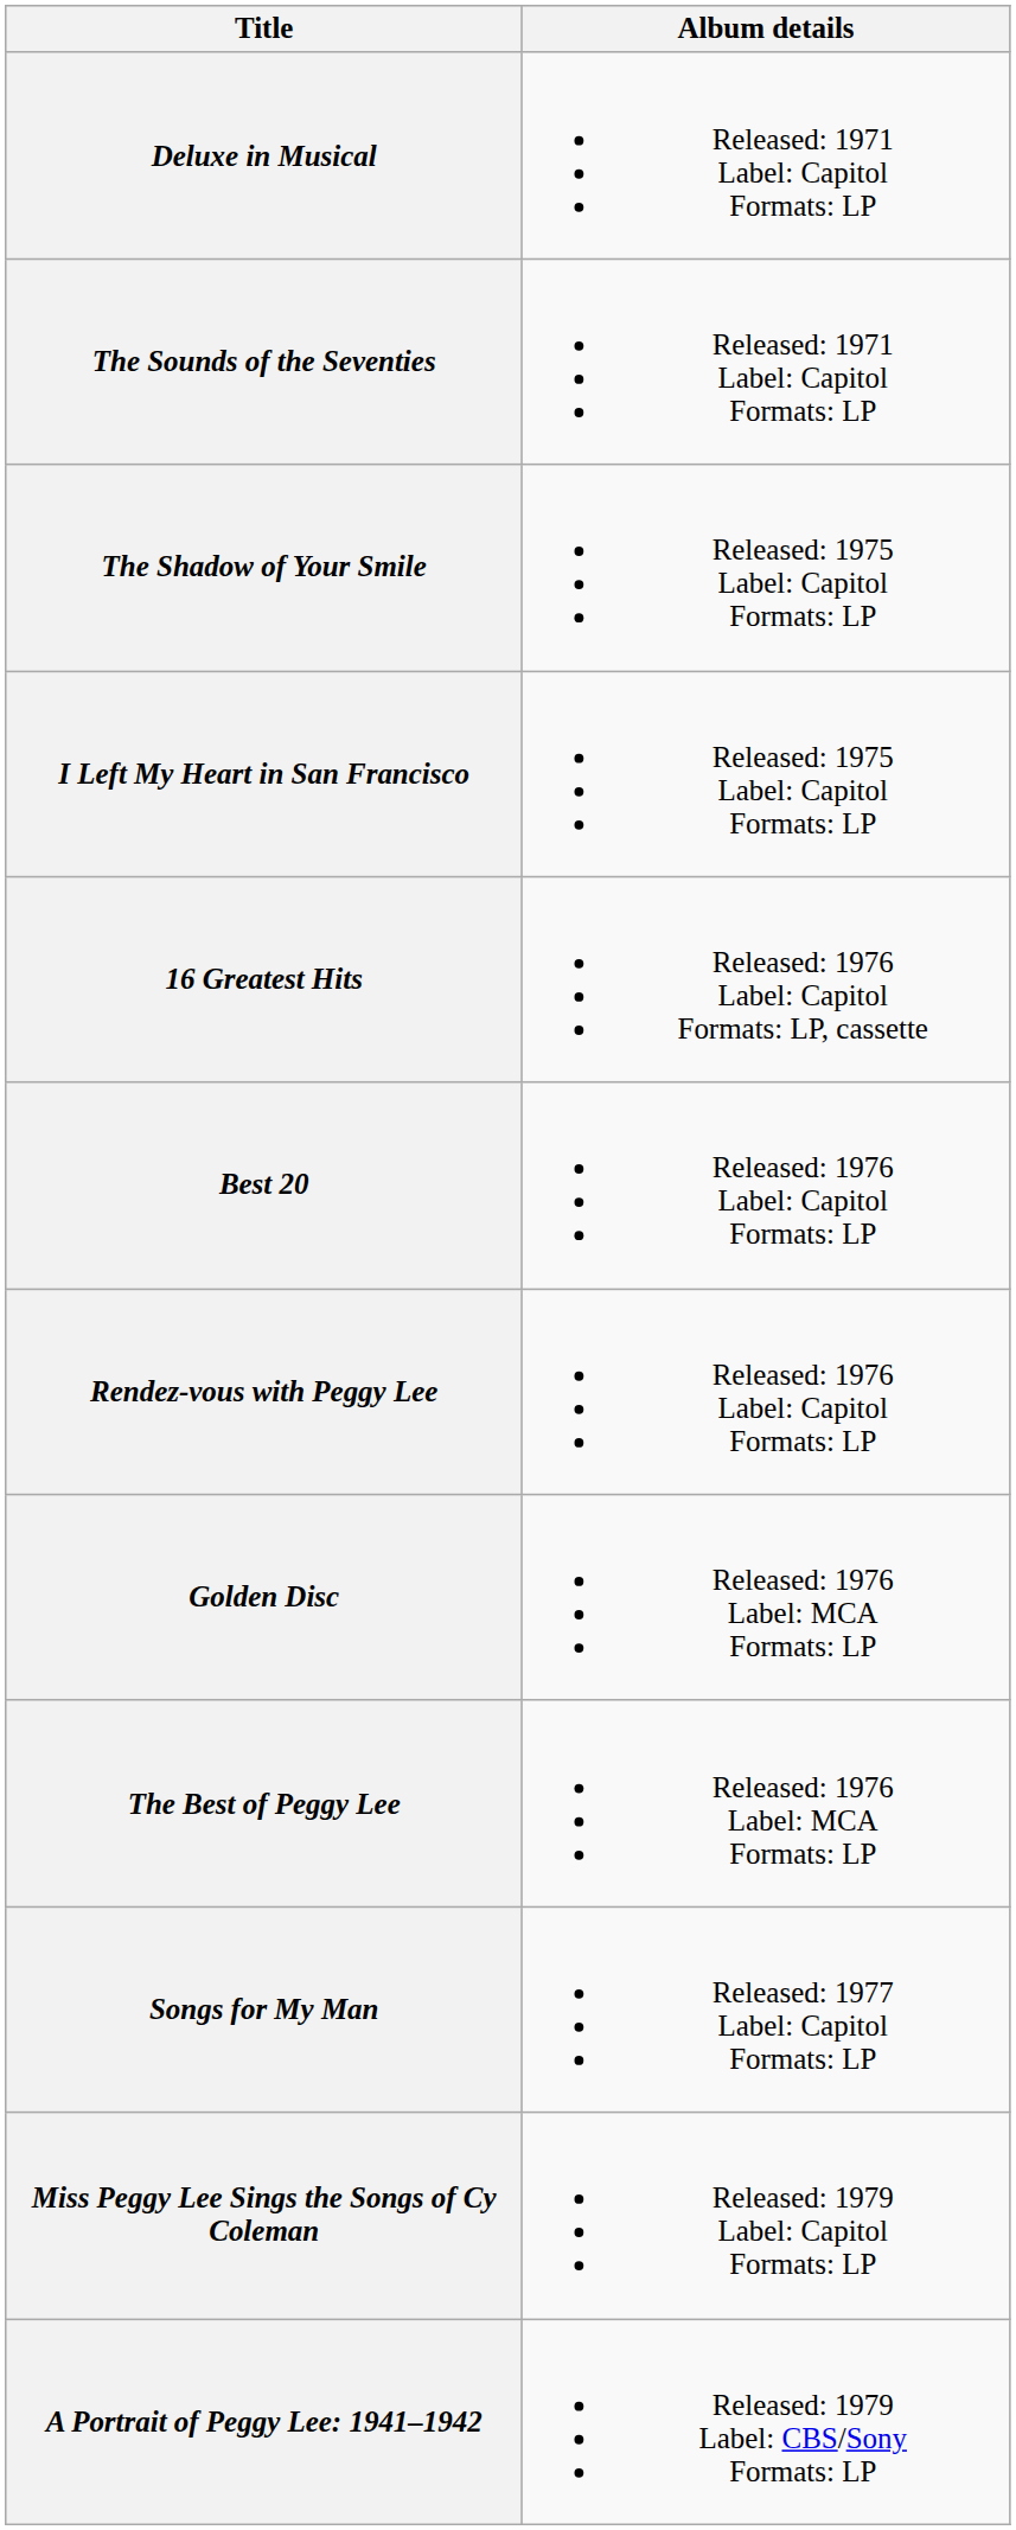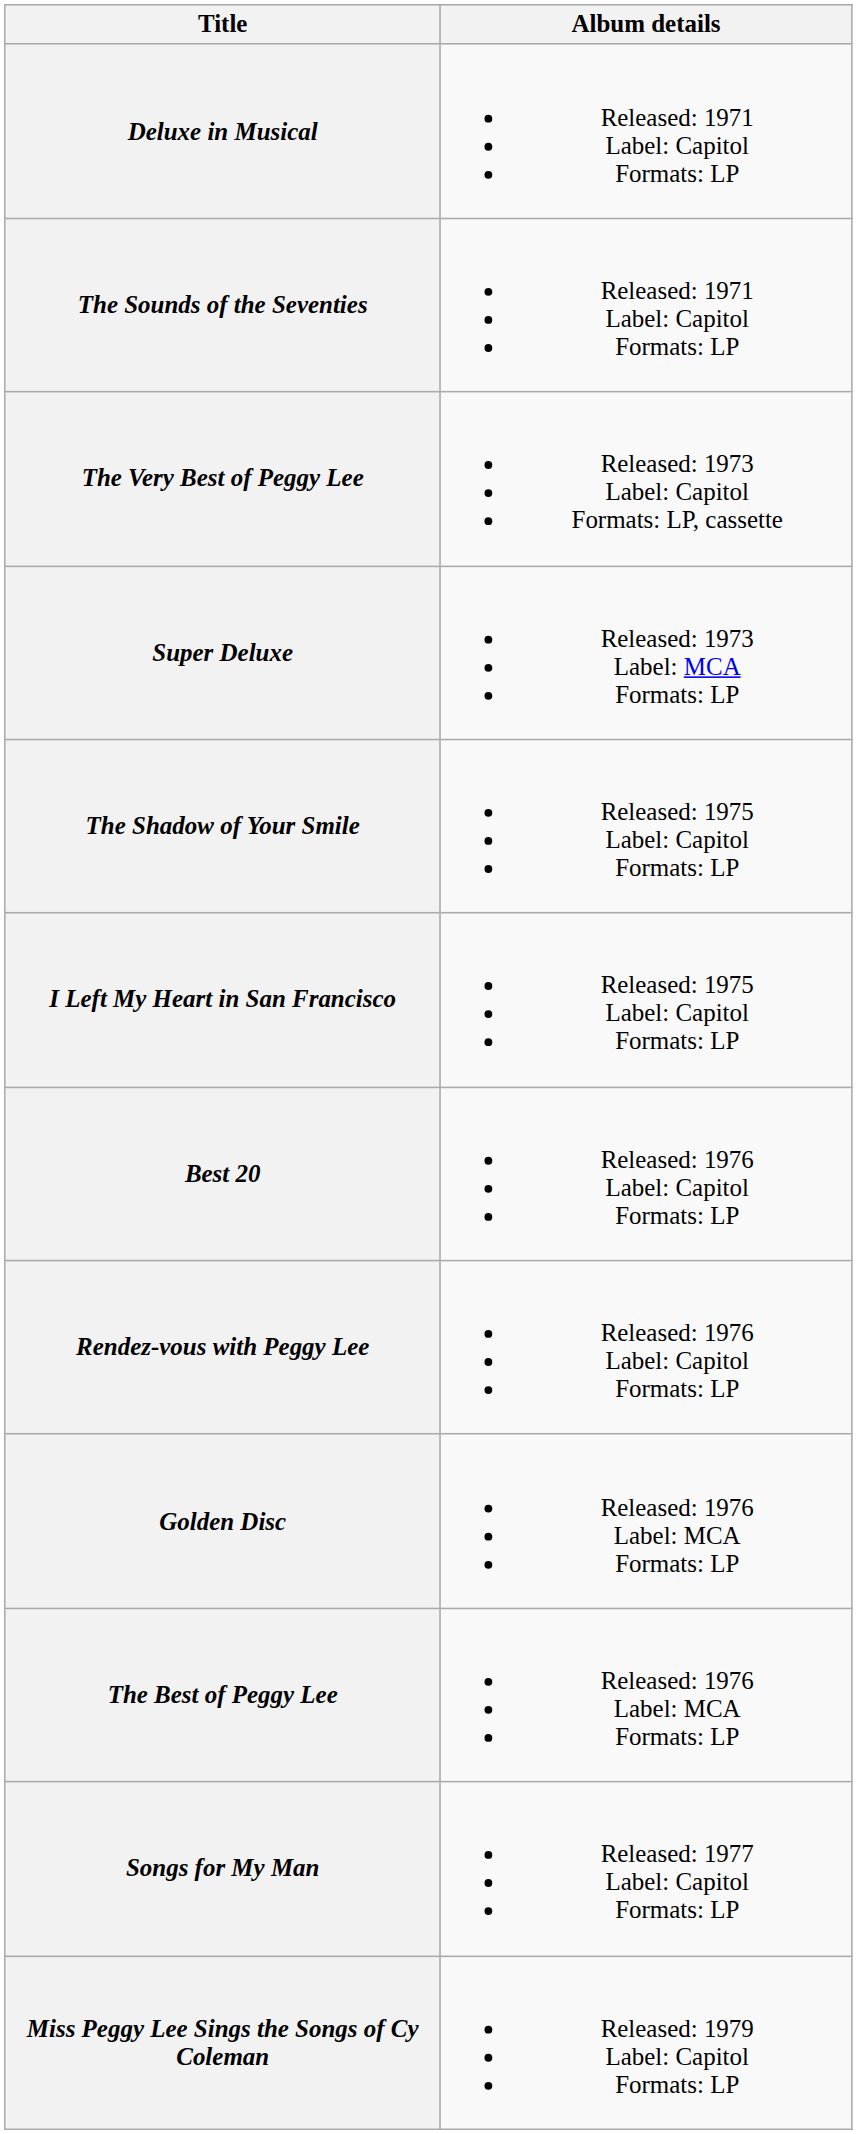+ row: The Very Best of Peggy Lee | Released: 1973 Label: Capitol Formats: LP, cassette
+ row: Super Deluxe | Released: 1973 Label: MCA Formats: LP
- row: 16 Greatest Hits | Released: 1976 Label: Capitol Formats: LP, cassette
- row: A Portrait of Peggy Lee: 1941–1942 | Released: 1979 Label: CBS/Sony Formats: LP
